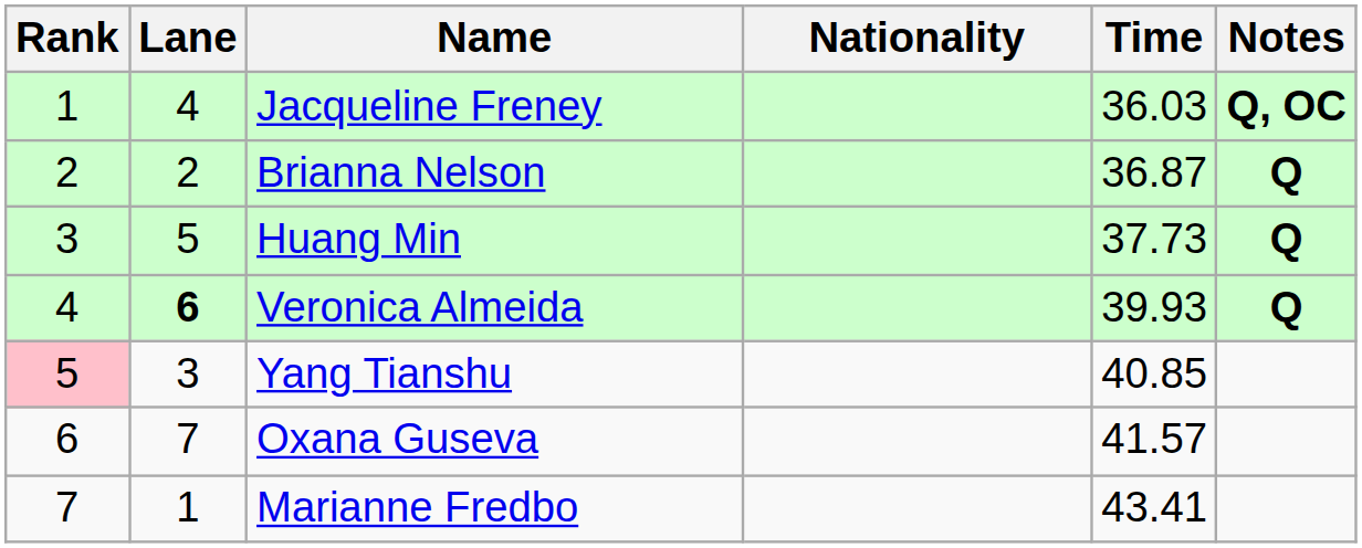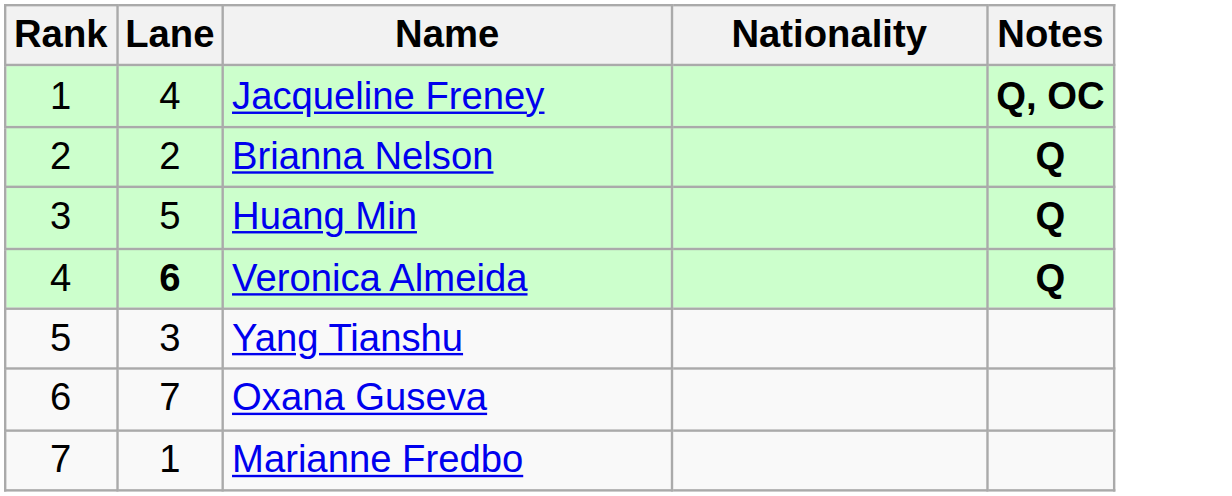- column: Time | 36.03 | 36.87 | 37.73 | 39.93 | 40.85 | 41.57 | 43.41
Yang Tianshu | Rank: pink background -> no background
